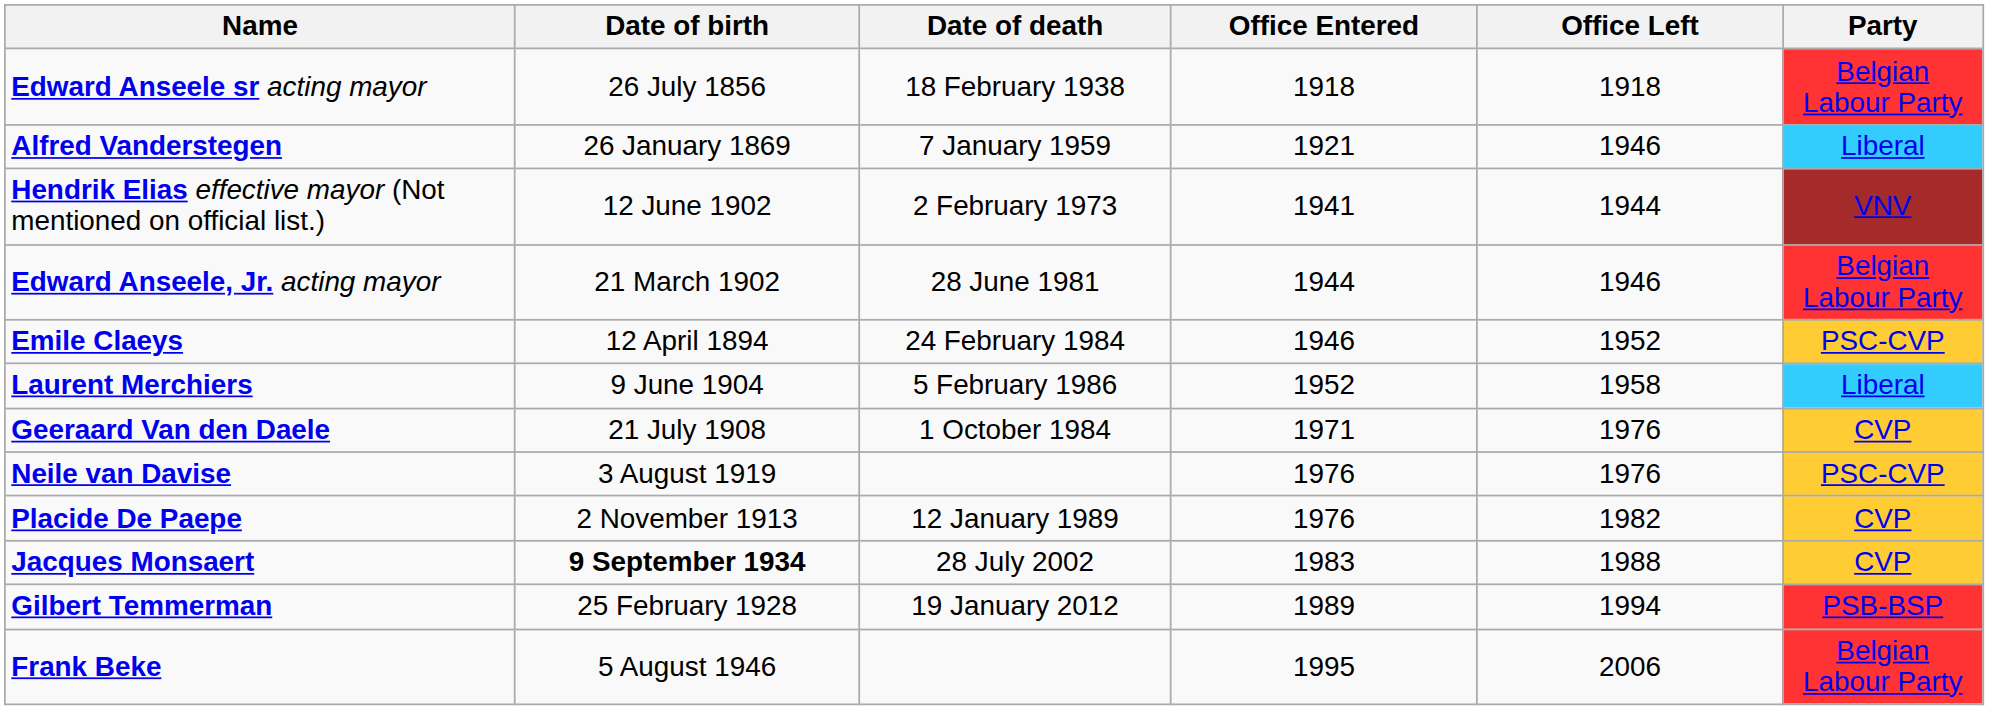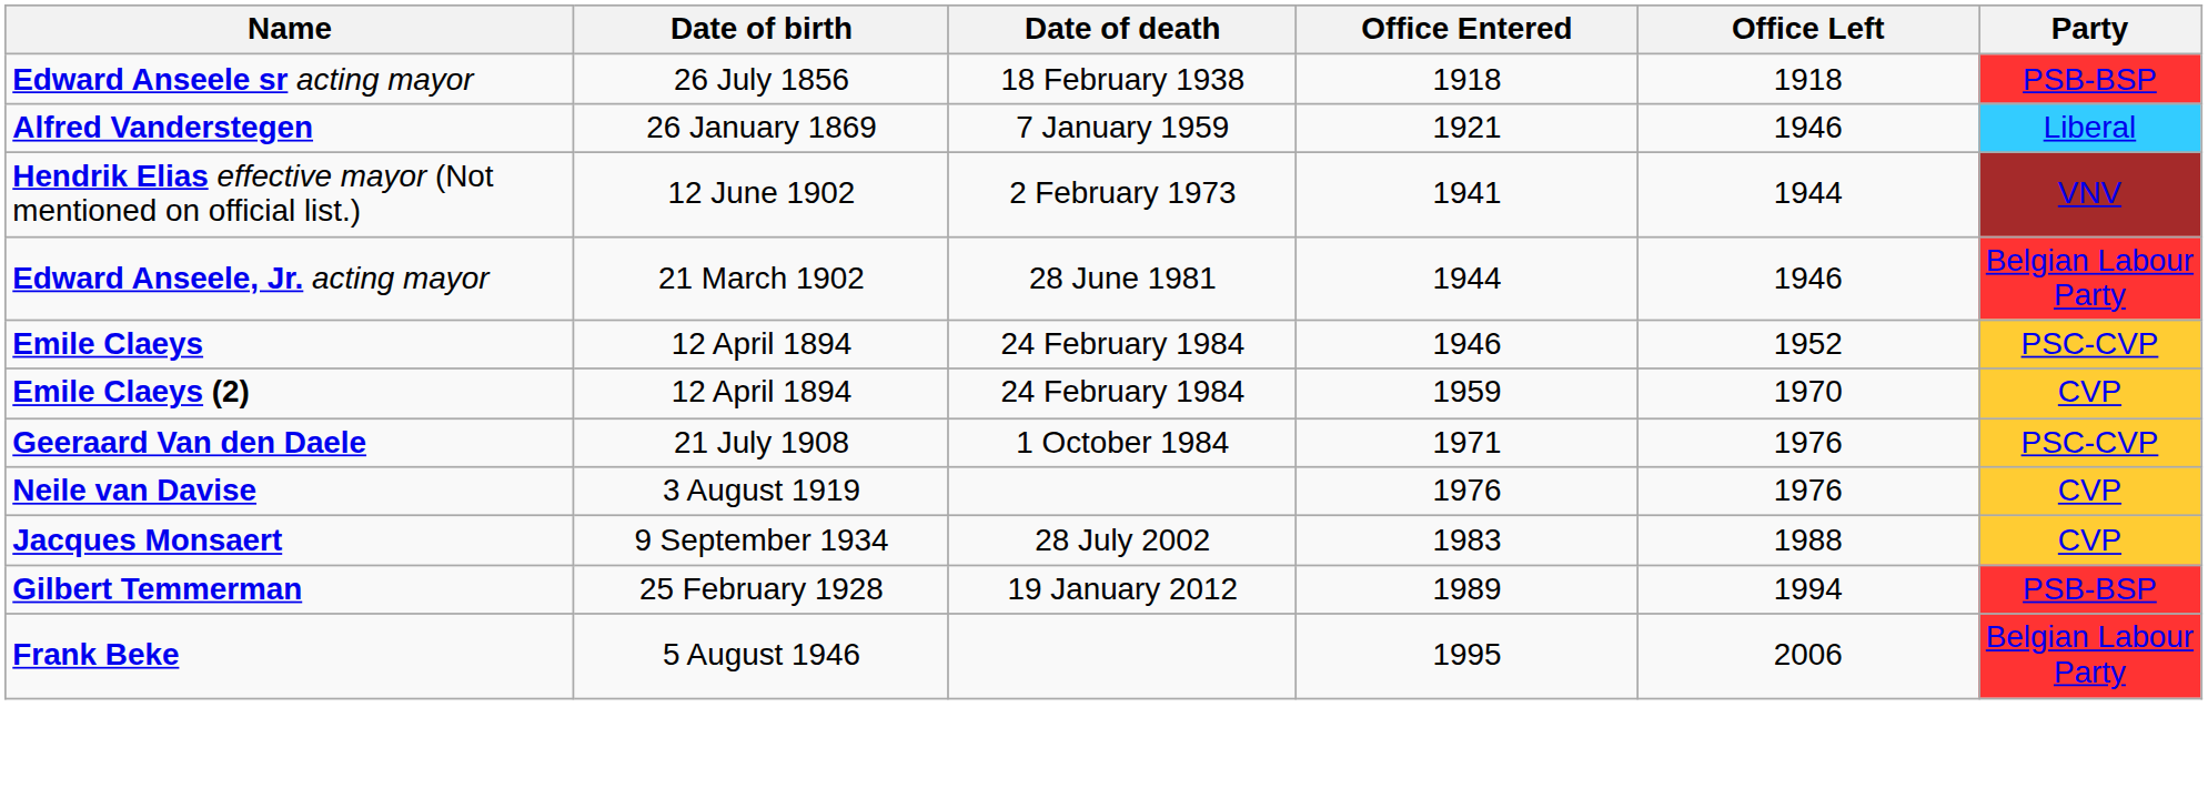Edward Anseele sr acting mayor | Party: Belgian Labour Party -> PSB-BSP
- row: Laurent Merchiers | 9 June 1904 | 5 February 1986 | 1952 | 1958 | Liberal
+ row: Emile Claeys (2) | 12 April 1894 | 24 February 1984 | 1959 | 1970 | CVP
Geeraard Van den Daele | Party: CVP -> PSC-CVP
Neile van Davise | Party: PSC-CVP -> CVP
- row: Placide De Paepe | 2 November 1913 | 12 January 1989 | 1976 | 1982 | CVP
Jacques Monsaert | Date of birth: bold -> normal
